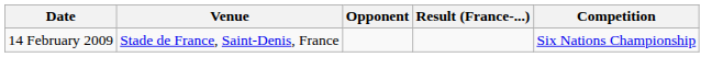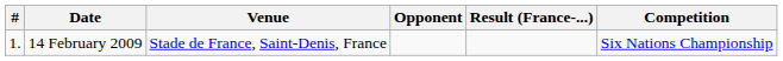+ column: # | 1.
